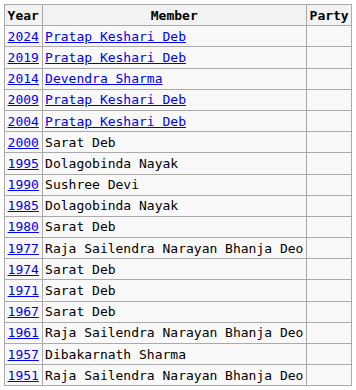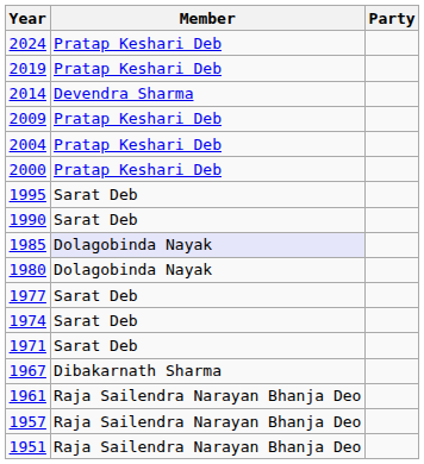2000 | Member: Sarat Deb -> Pratap Keshari Deb
1995 | Member: Dolagobinda Nayak -> Sarat Deb
1990 | Member: Sushree Devi -> Sarat Deb
1985 | Member: no background -> lavender background
1980 | Member: Sarat Deb -> Dolagobinda Nayak
1977 | Member: Raja Sailendra Narayan Bhanja Deo -> Sarat Deb
1967 | Member: Sarat Deb -> Dibakarnath Sharma
1957 | Member: Dibakarnath Sharma -> Raja Sailendra Narayan Bhanja Deo
